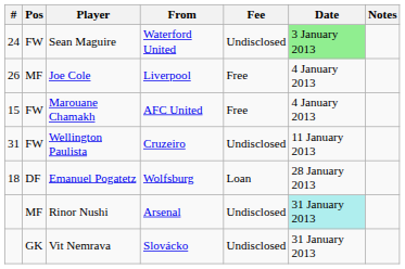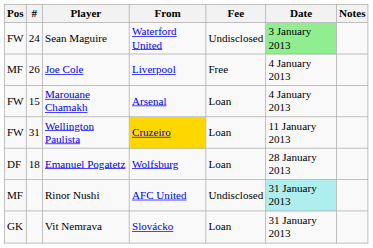columns swapped: # <-> Pos
Marouane Chamakh | From: AFC United -> Arsenal
Marouane Chamakh | Fee: Free -> Loan
Wellington Paulista | From: no background -> gold background
Wellington Paulista | Fee: Undisclosed -> Loan
Rinor Nushi | From: Arsenal -> AFC United
Vit Nemrava | Fee: Undisclosed -> Loan
